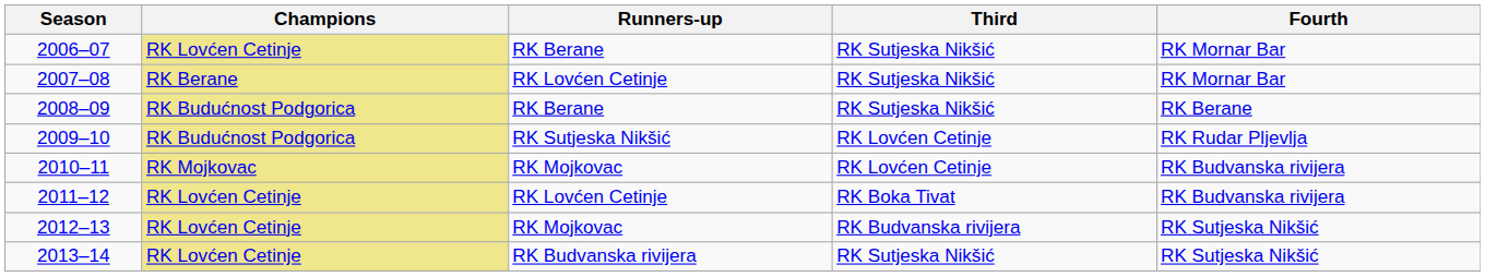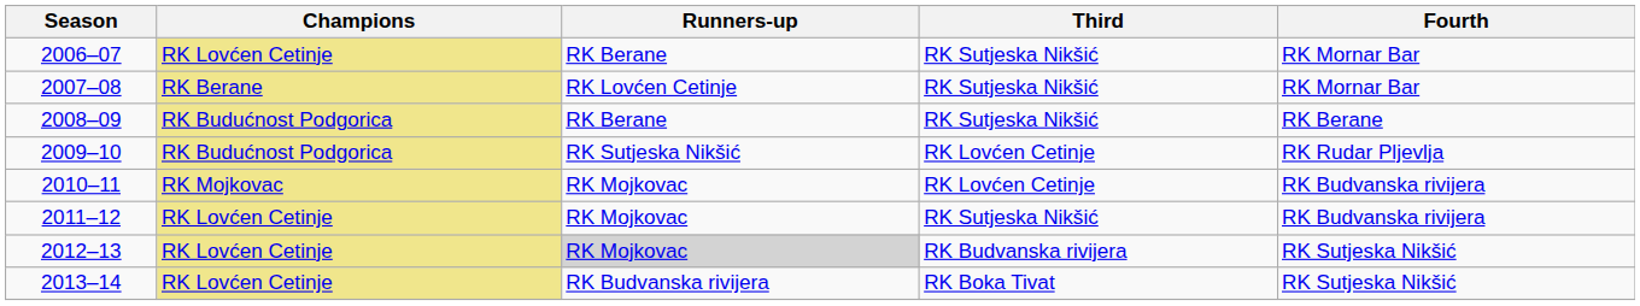2011–12 | Runners-up: RK Lovćen Cetinje -> RK Mojkovac
2011–12 | Third: RK Boka Tivat -> RK Sutjeska Nikšić
2012–13 | Runners-up: no background -> lightgrey background
2013–14 | Third: RK Sutjeska Nikšić -> RK Boka Tivat
